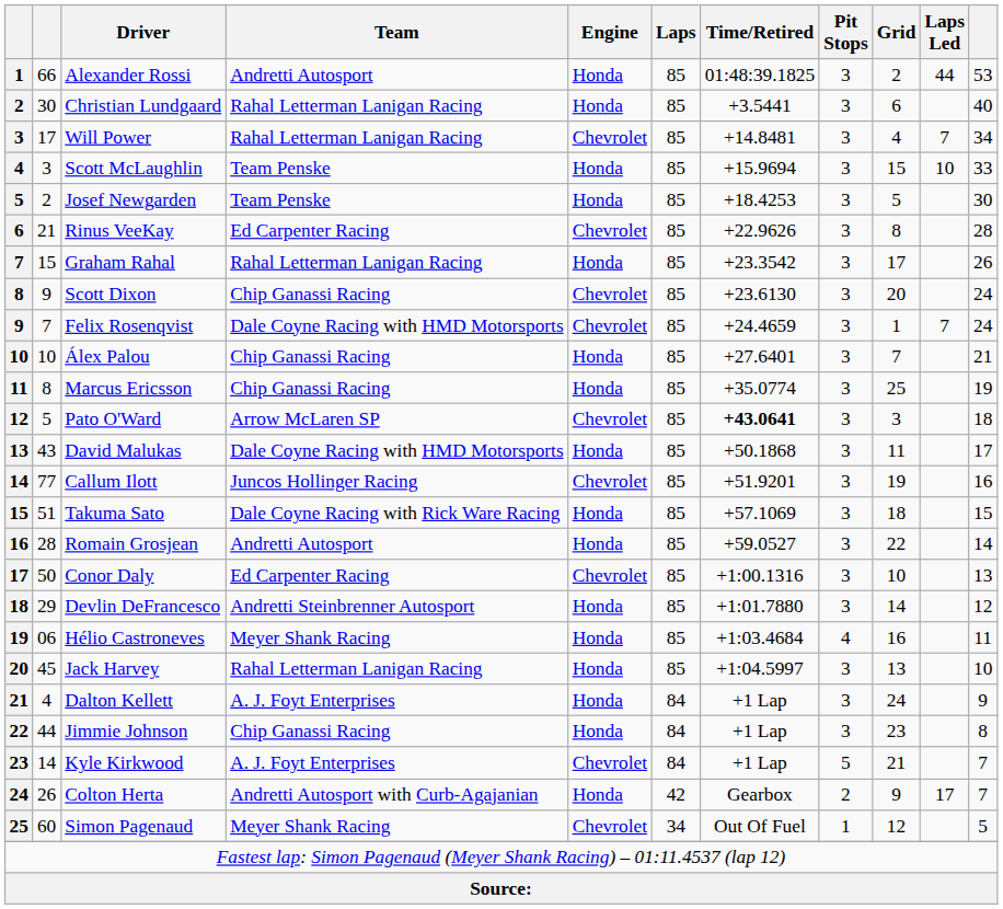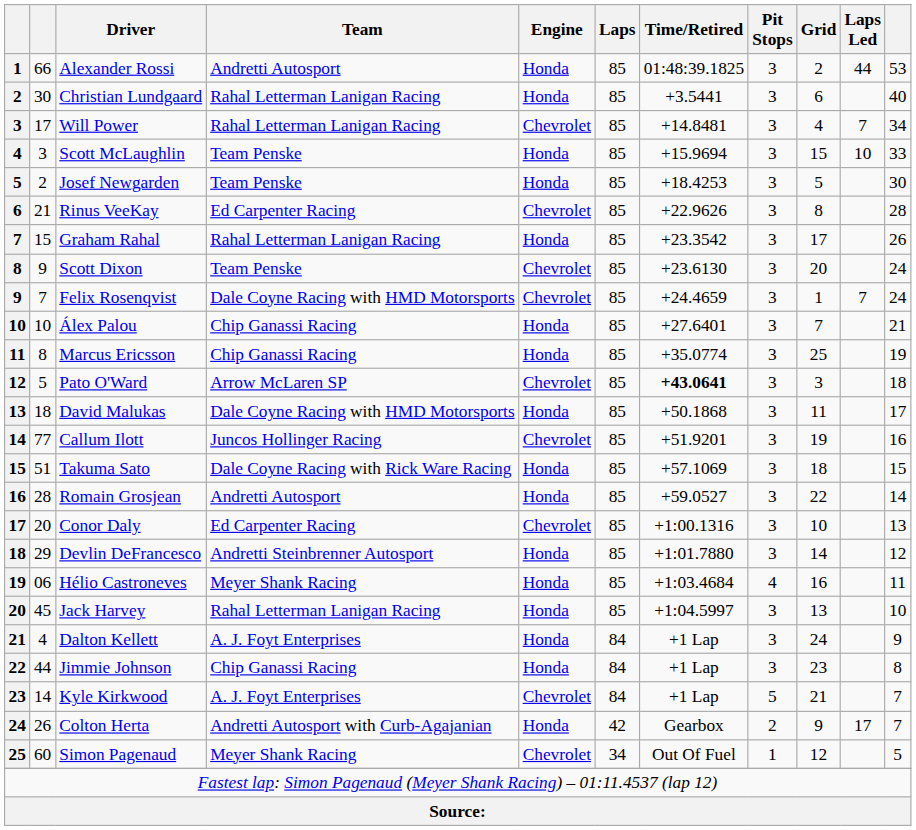Scott Dixon | Team: Chip Ganassi Racing -> Team Penske
David Malukas | column 2: 43 -> 18
Conor Daly | column 2: 50 -> 20
